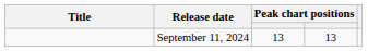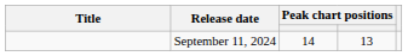September 11, 2024 | column 3: 13 -> 14
